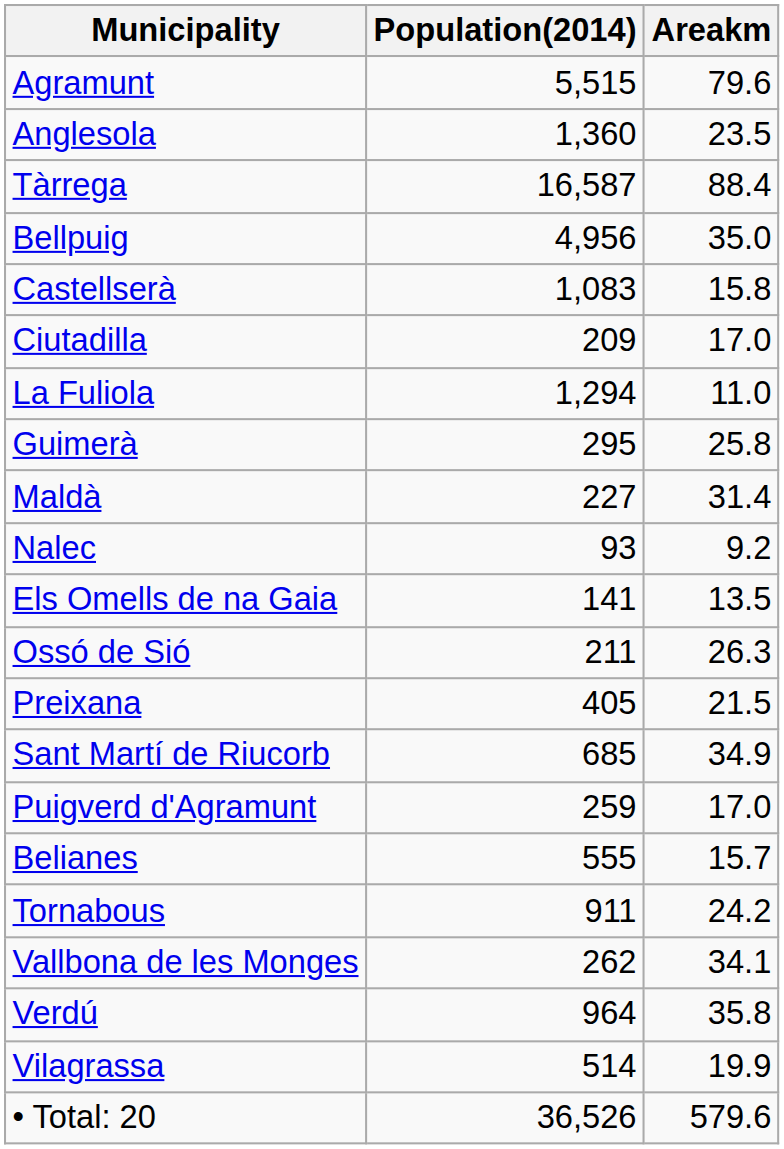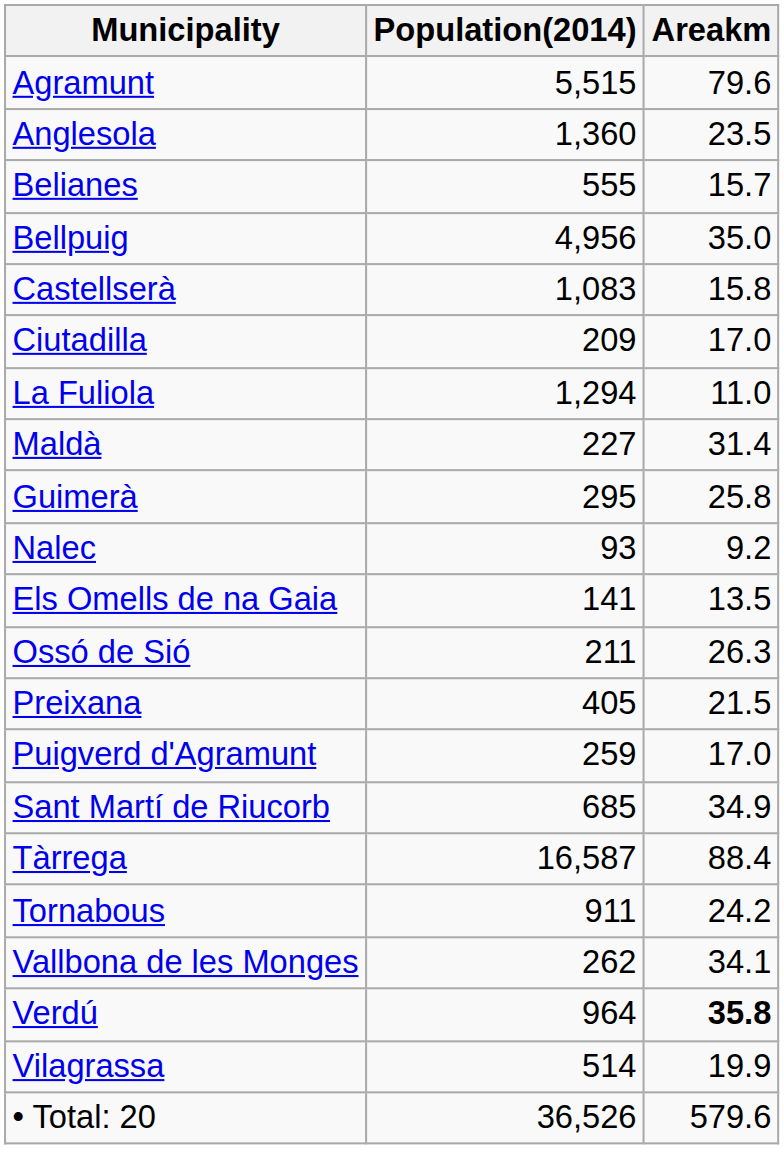rows swapped: Belianes <-> Tàrrega
rows swapped: Guimerà <-> Maldà
rows swapped: Puigverd d'Agramunt <-> Sant Martí de Riucorb
Verdú | Areakm: normal -> bold
